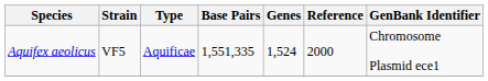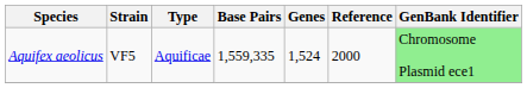Aquifex aeolicus | Base Pairs: 1,551,335 -> 1,559,335
Aquifex aeolicus | GenBank Identifier: no background -> lightgreen background
